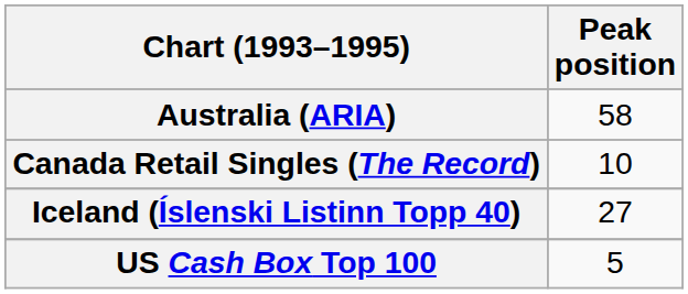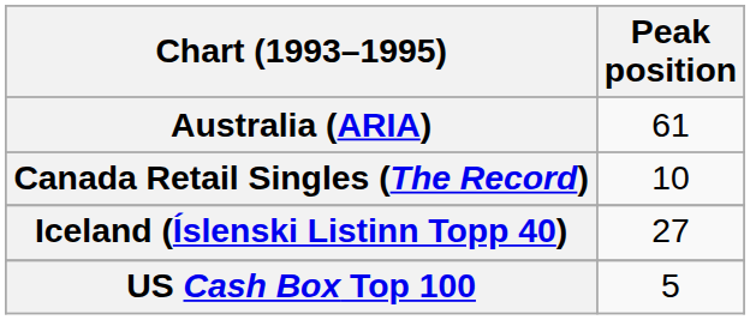Australia (ARIA) | Peak position: 58 -> 61
